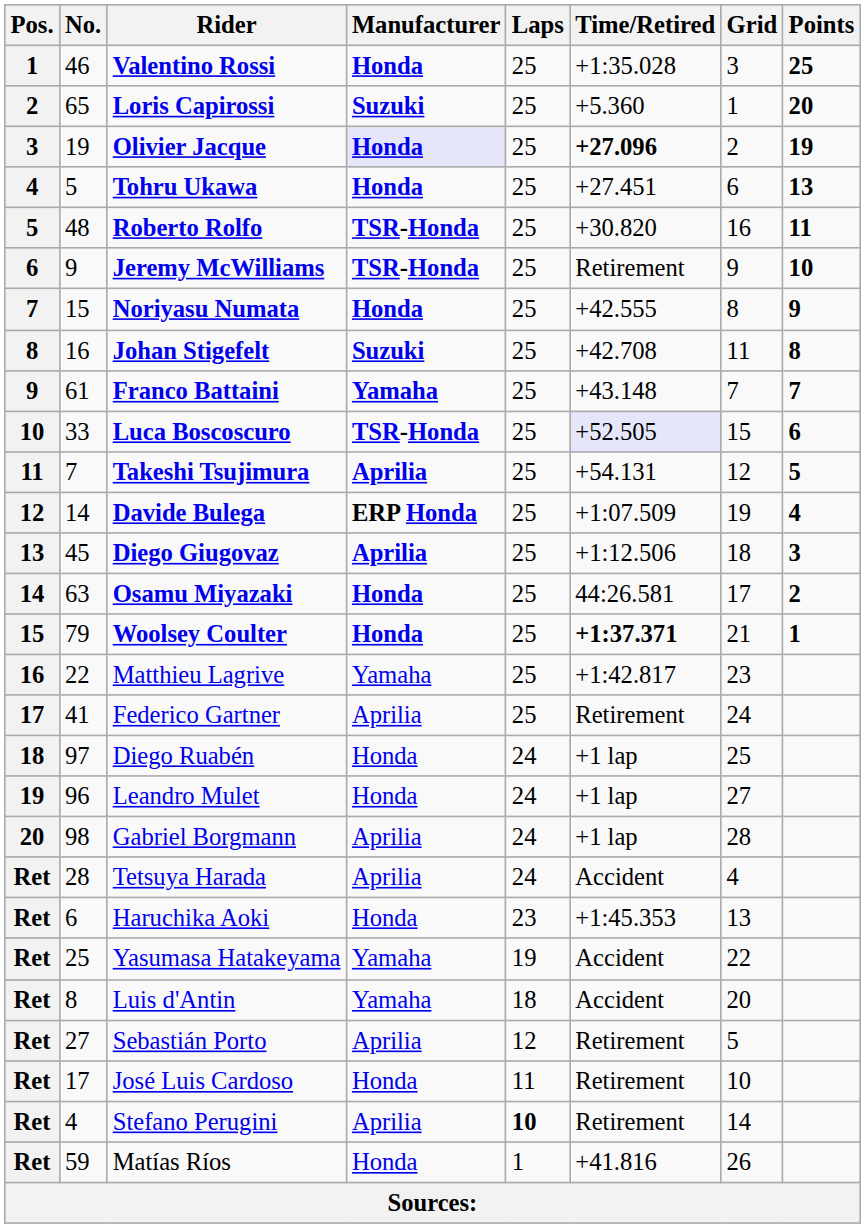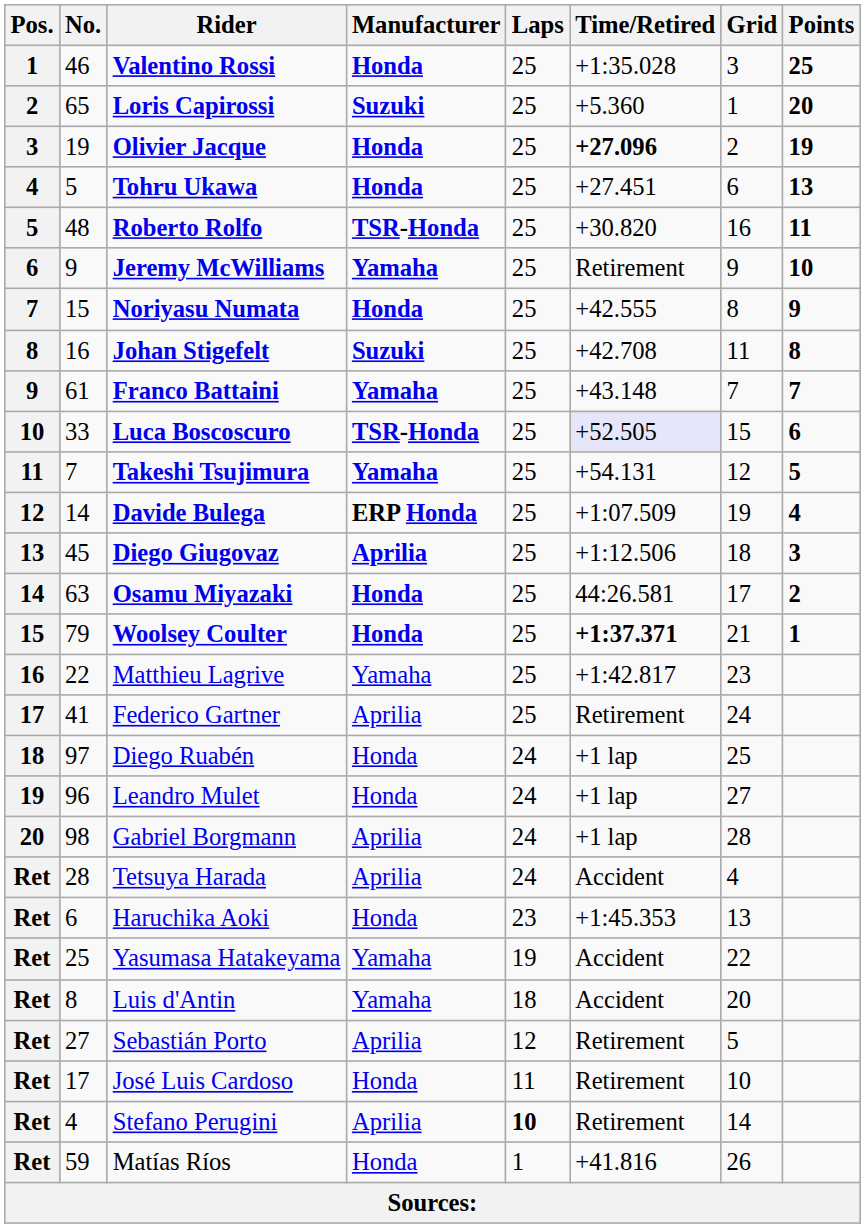Olivier Jacque | Manufacturer: lavender background -> no background
Jeremy McWilliams | Manufacturer: TSR-Honda -> Yamaha
Takeshi Tsujimura | Manufacturer: Aprilia -> Yamaha
